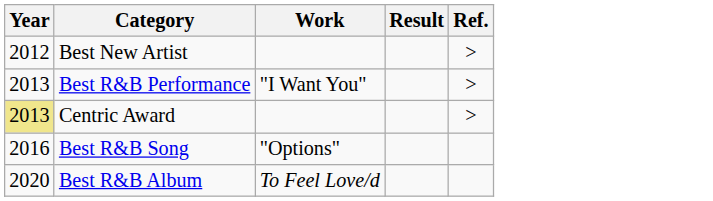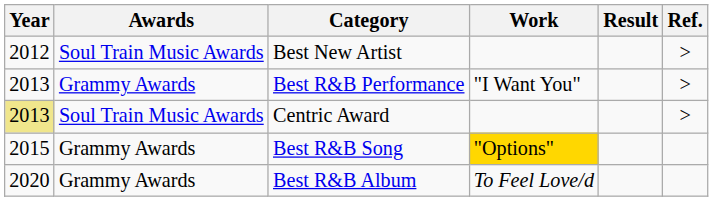+ column: Awards | Soul Train Music Awards | Grammy Awards | Soul Train Music Awards | Grammy Awards | Grammy Awards
Best R&B Song | Year: 2016 -> 2015
Best R&B Song | Work: no background -> gold background
